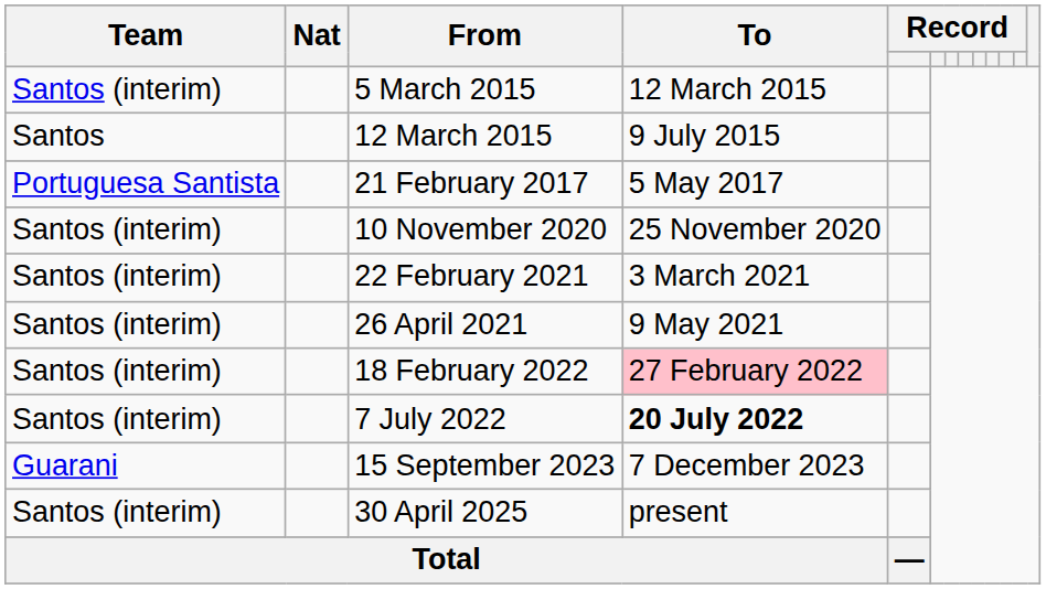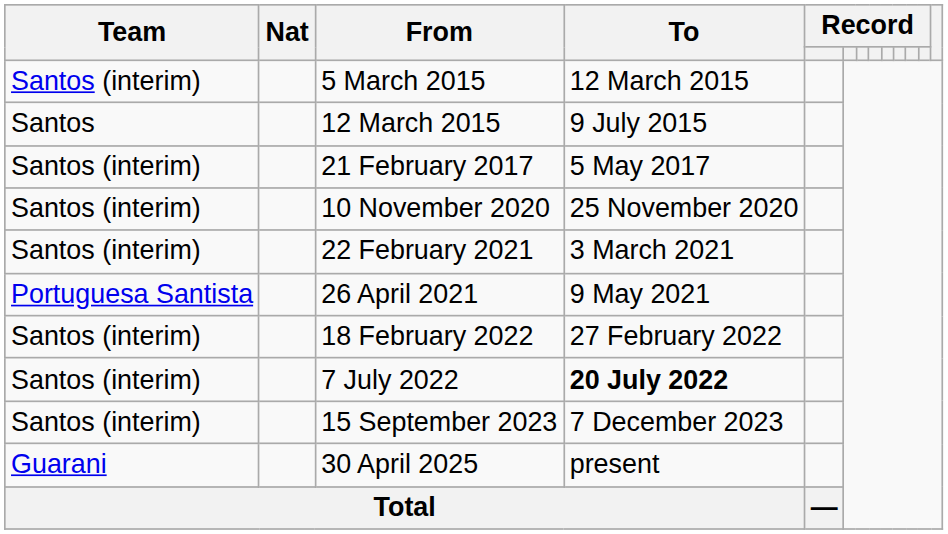21 February 2017 | Team: Portuguesa Santista -> Santos (interim)
26 April 2021 | Team: Santos (interim) -> Portuguesa Santista
18 February 2022 | To: pink background -> no background
15 September 2023 | Team: Guarani -> Santos (interim)
30 April 2025 | Team: Santos (interim) -> Guarani
